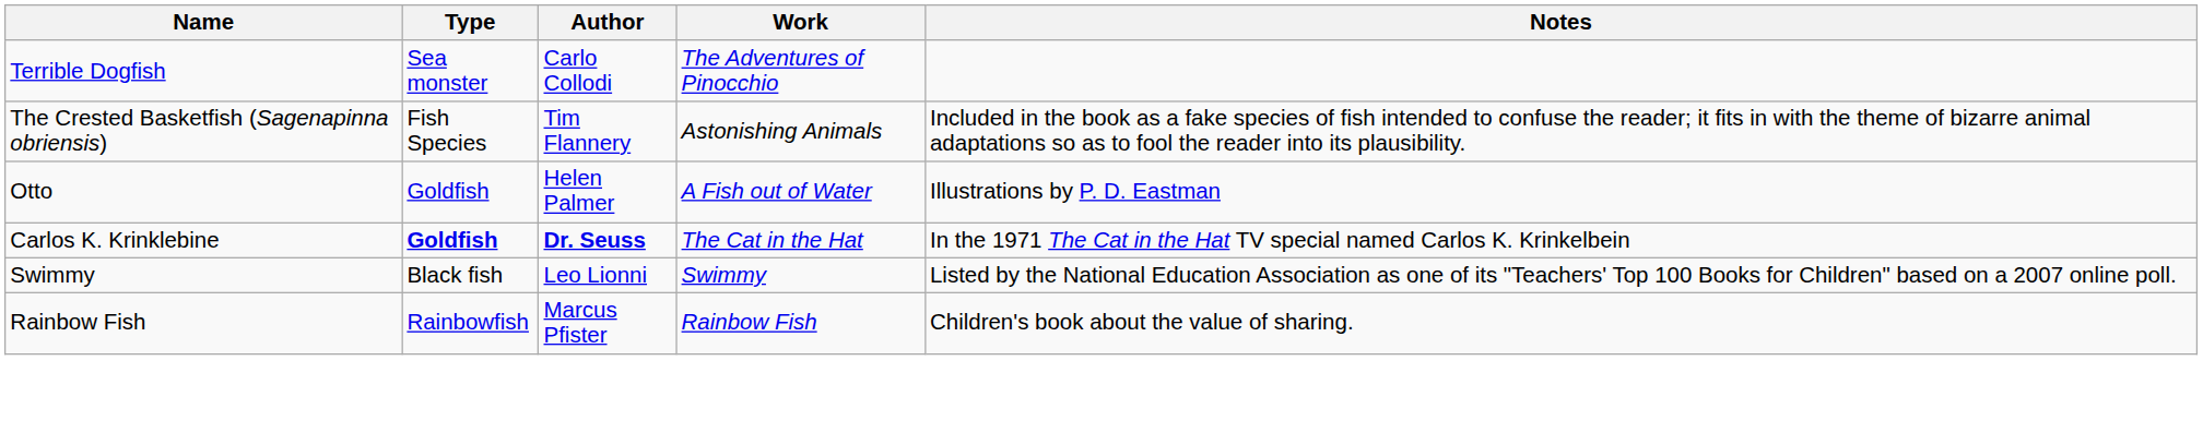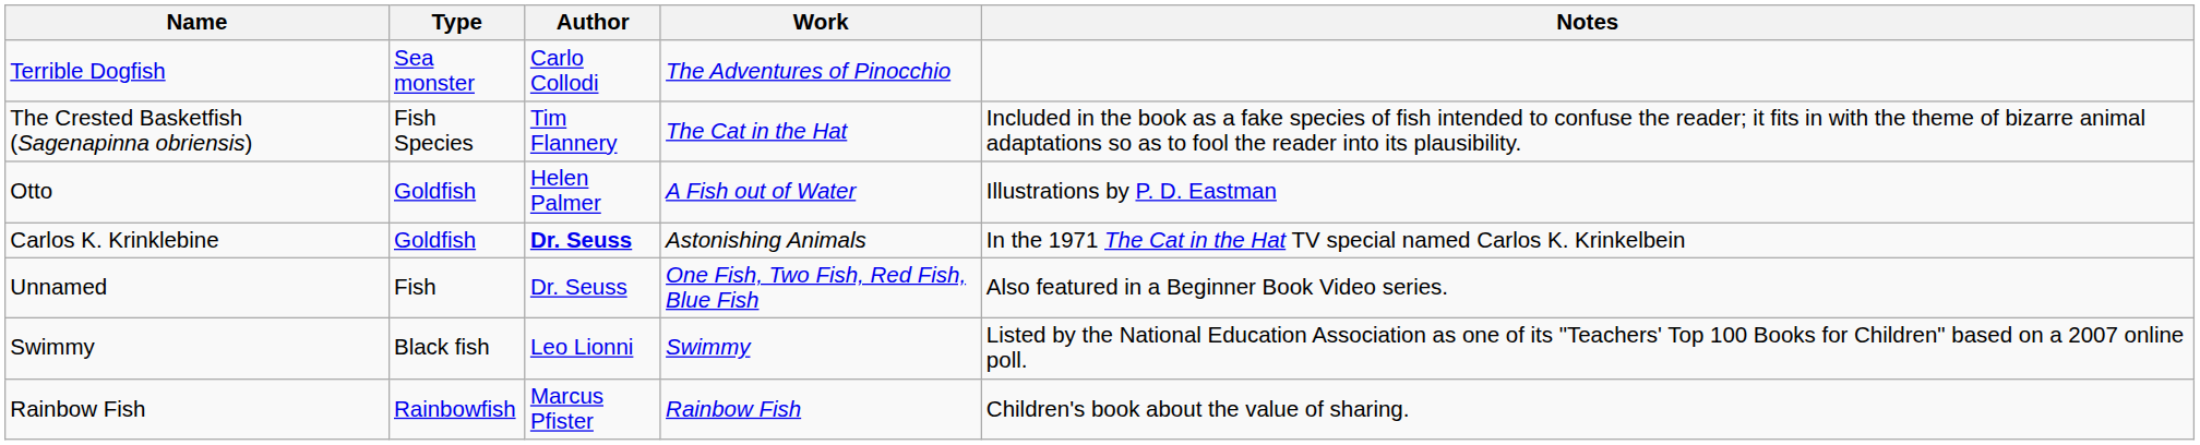The Crested Basketfish (Sagenapinna obriensis) | Work: Astonishing Animals -> The Cat in the Hat
Carlos K. Krinklebine | Type: bold -> normal
Carlos K. Krinklebine | Work: The Cat in the Hat -> Astonishing Animals
+ row: Unnamed | Fish | Dr. Seuss | One Fish, Two Fish, Red Fish, Blue Fish | Also featured in a Beginner Book Video series.
